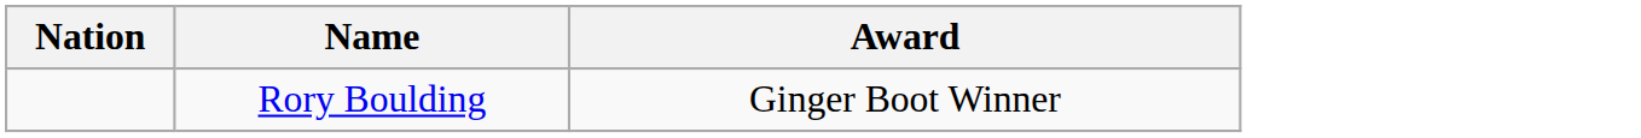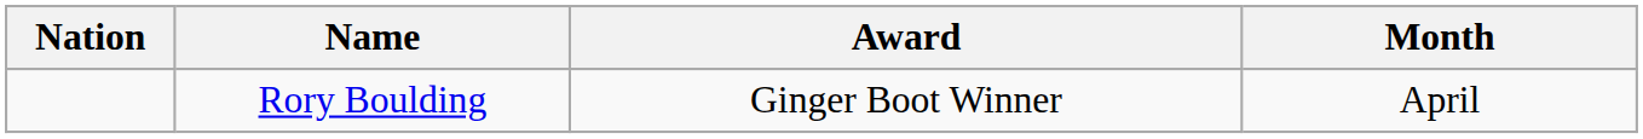+ column: Month | April
